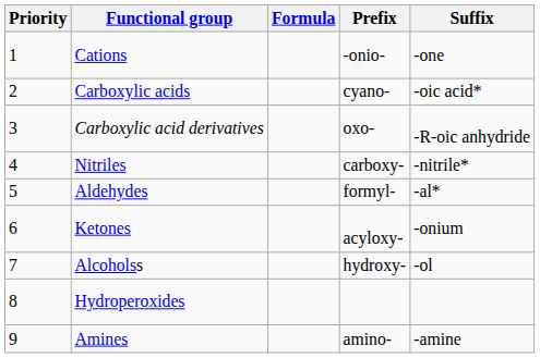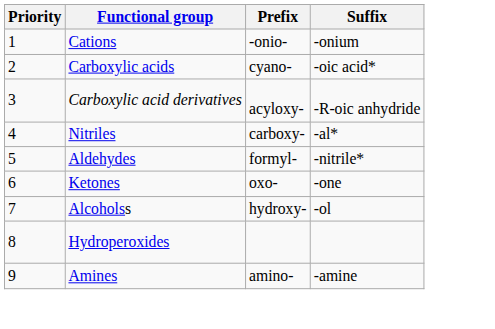- column: Formula
Cations | Suffix: -one -> -onium
Carboxylic acid derivatives | Prefix: oxo- -> acyloxy-
Nitriles | Suffix: -nitrile* -> -al*
Aldehydes | Suffix: -al* -> -nitrile*
Ketones | Prefix: acyloxy- -> oxo-
Ketones | Suffix: -onium -> -one
